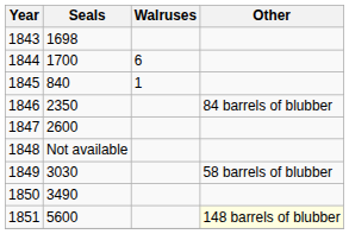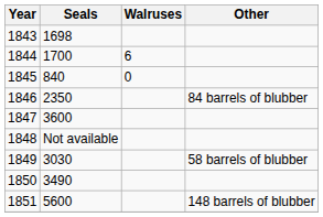1845 | Walruses: 1 -> 0
1847 | Seals: 2600 -> 3600
1851 | Other: lightyellow background -> no background
